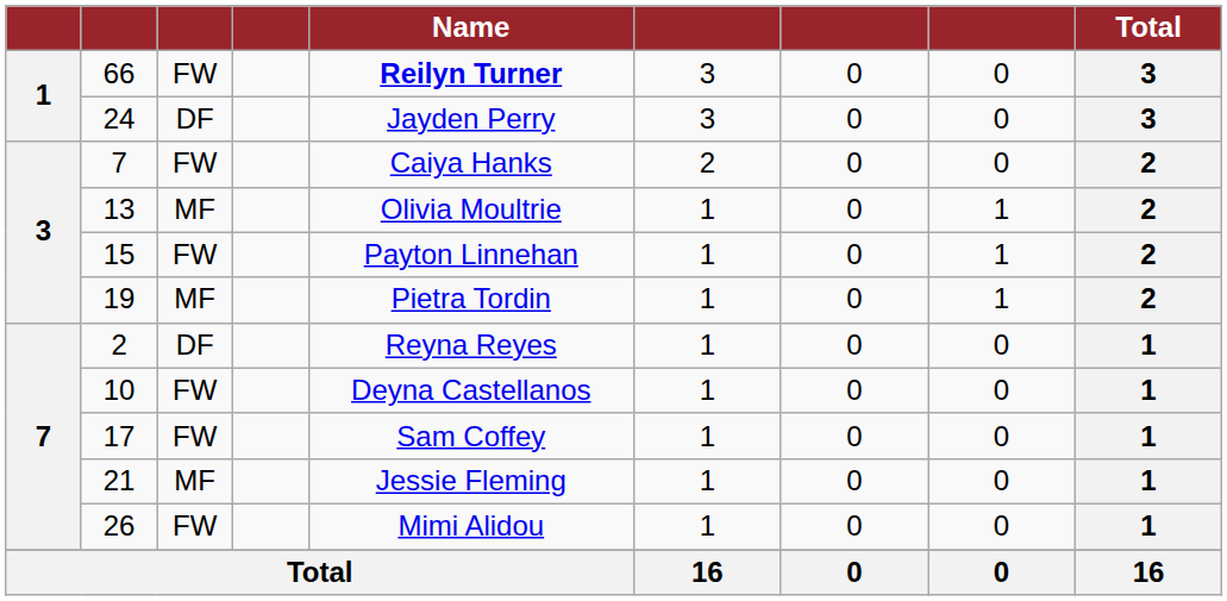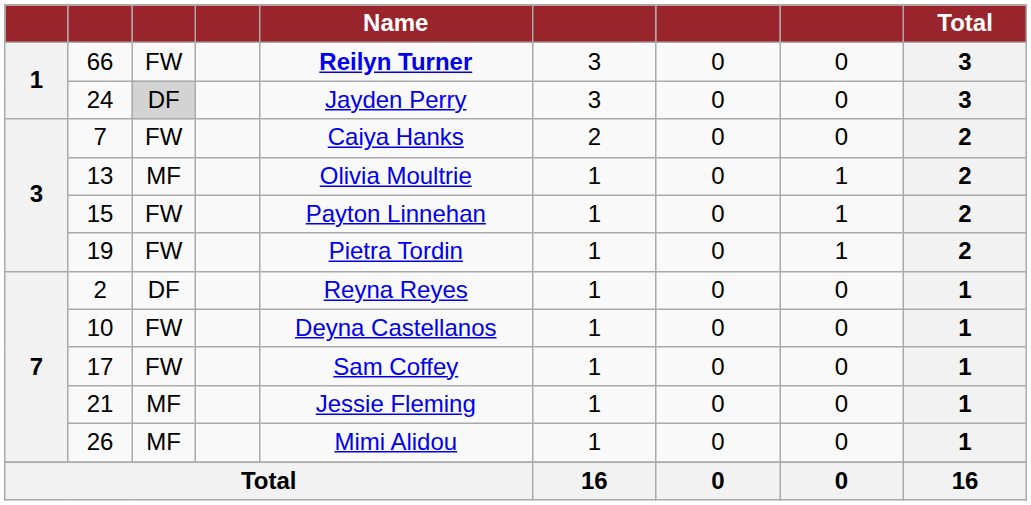24 | column 3: no background -> lightgrey background
19 | column 3: MF -> FW
26 | column 3: FW -> MF
